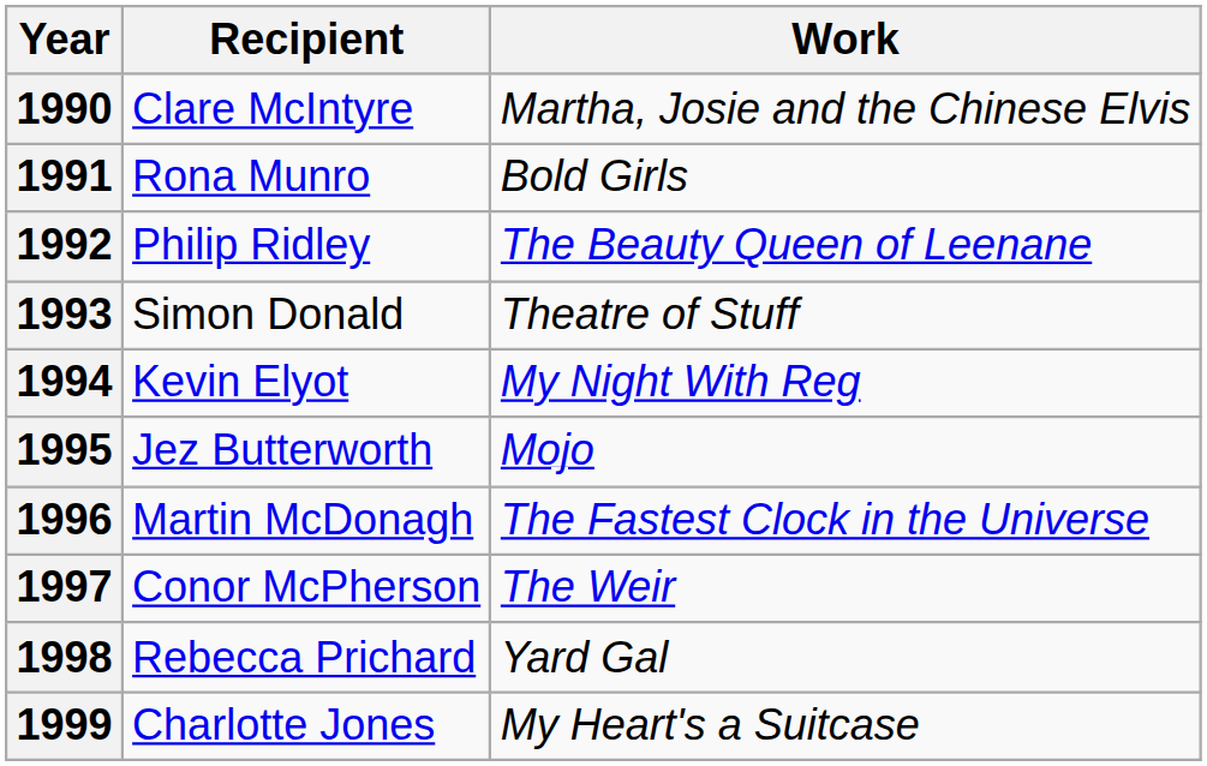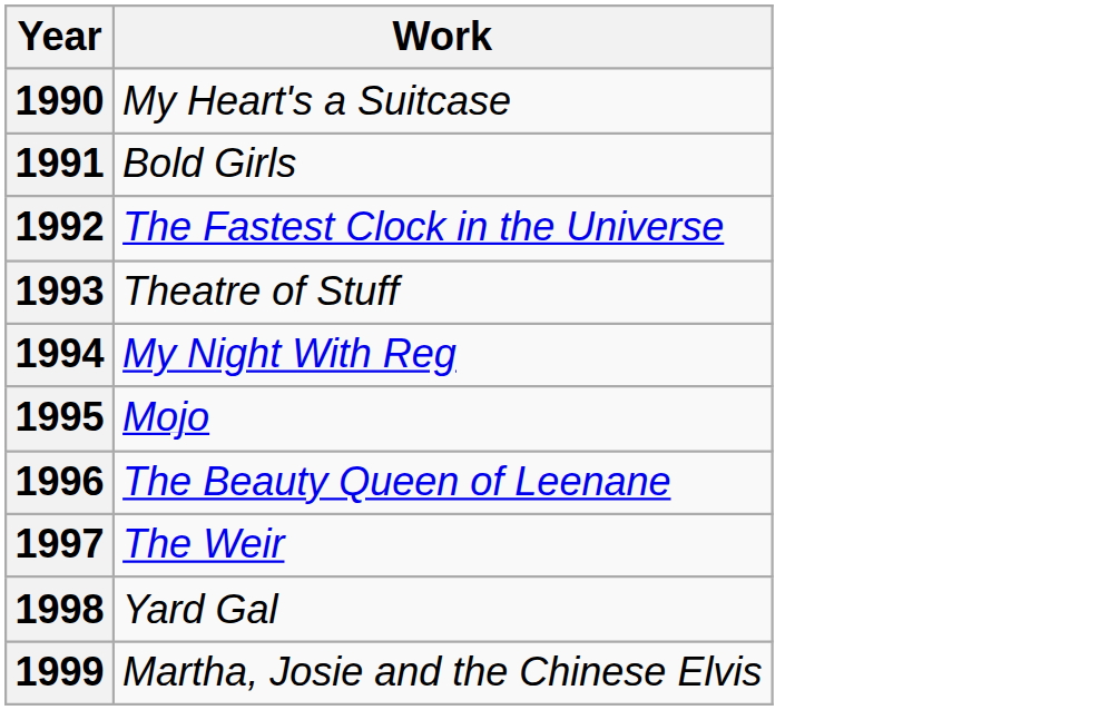- column: Recipient | Clare McIntyre | Rona Munro | Philip Ridley | Simon Donald | Kevin Elyot | Jez Butterworth | Martin McDonagh | Conor McPherson | Rebecca Prichard | Charlotte Jones
1990 | Work: Martha, Josie and the Chinese Elvis -> My Heart's a Suitcase
1992 | Work: The Beauty Queen of Leenane -> The Fastest Clock in the Universe
1996 | Work: The Fastest Clock in the Universe -> The Beauty Queen of Leenane
1999 | Work: My Heart's a Suitcase -> Martha, Josie and the Chinese Elvis
